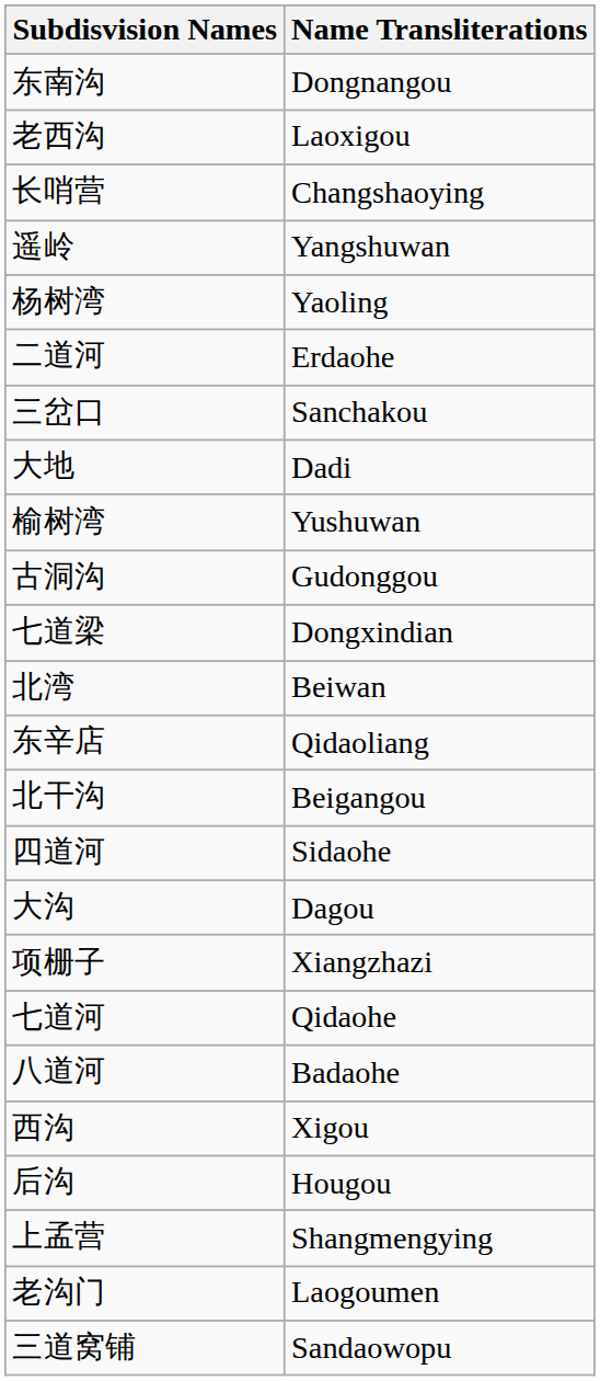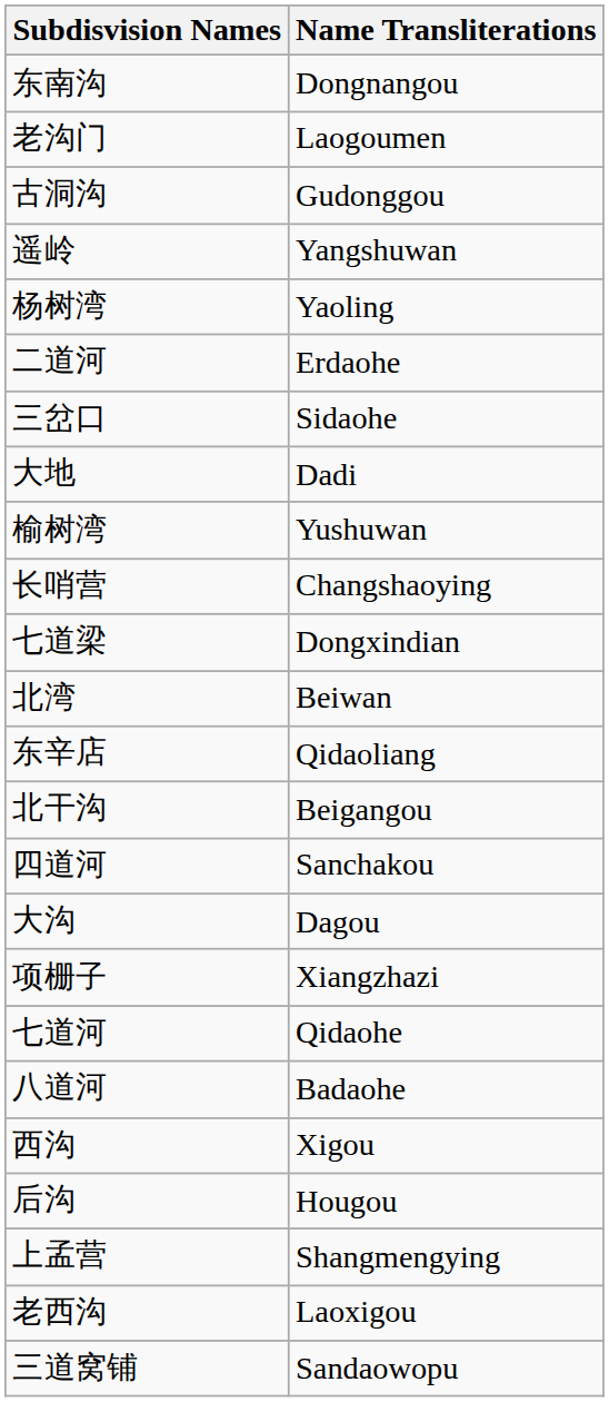rows swapped: 老西沟 <-> 老沟门
rows swapped: 长哨营 <-> 古洞沟
三岔口 | Name Transliterations: Sanchakou -> Sidaohe
四道河 | Name Transliterations: Sidaohe -> Sanchakou
